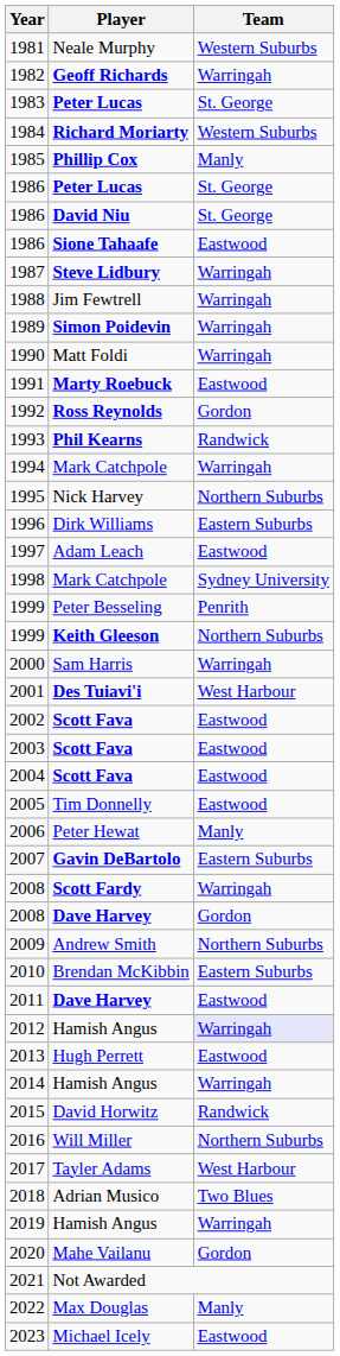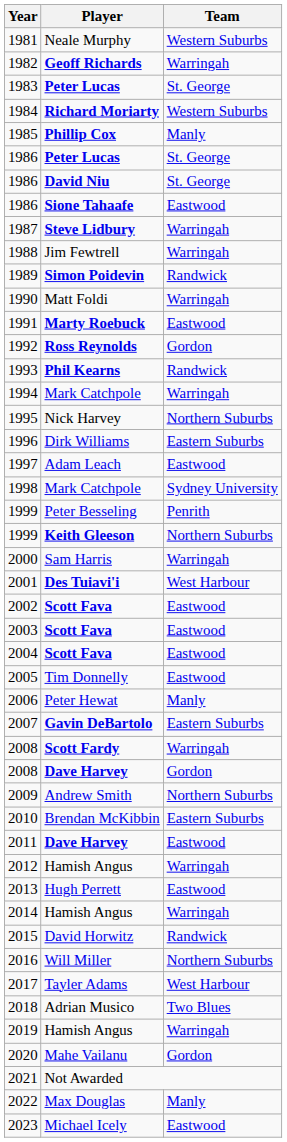1989 | Team: Warringah -> Randwick
2012 | Team: lavender background -> no background
